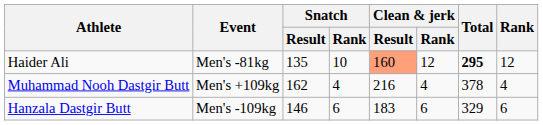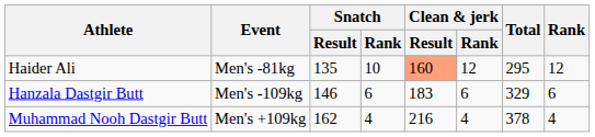Haider Ali | Total: bold -> normal
rows swapped: Hanzala Dastgir Butt <-> Muhammad Nooh Dastgir Butt
